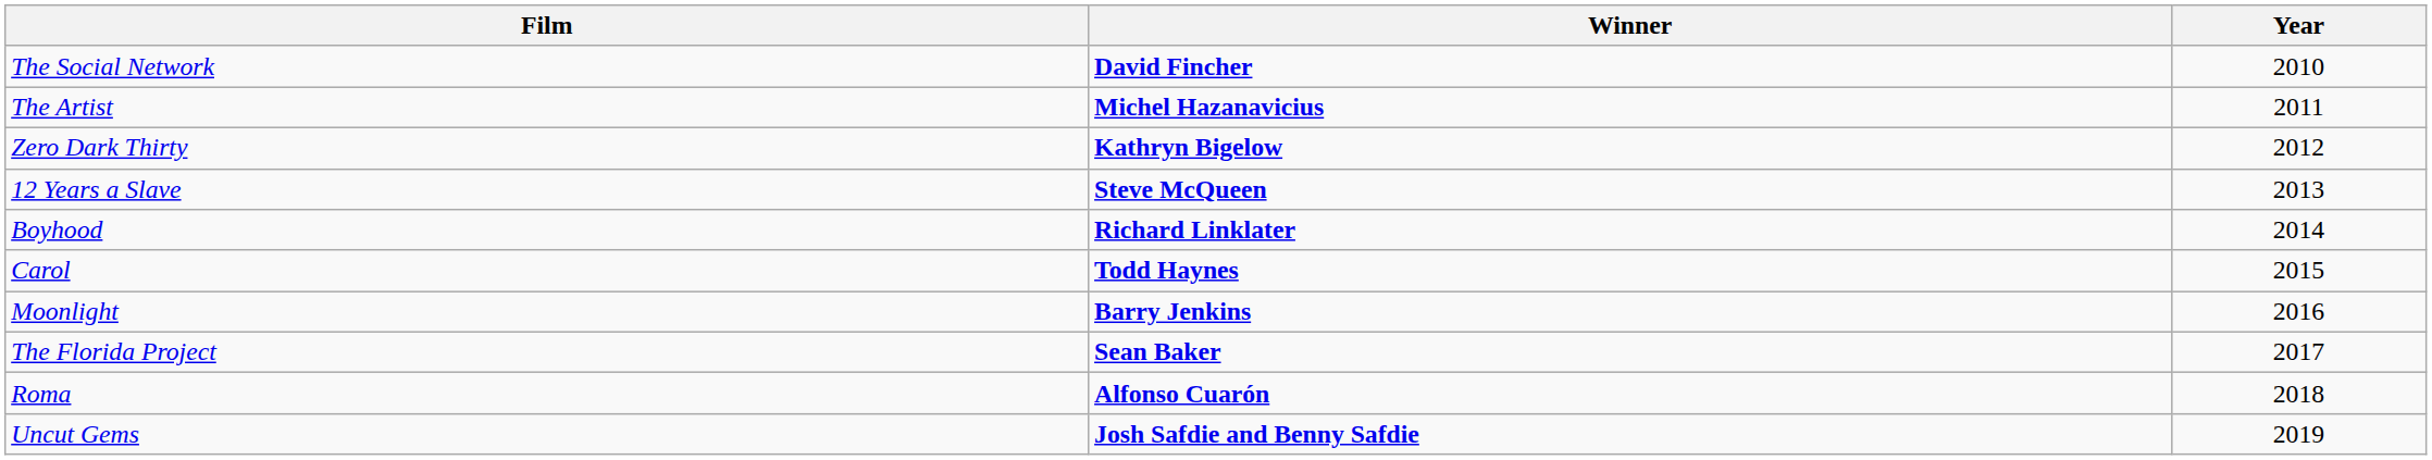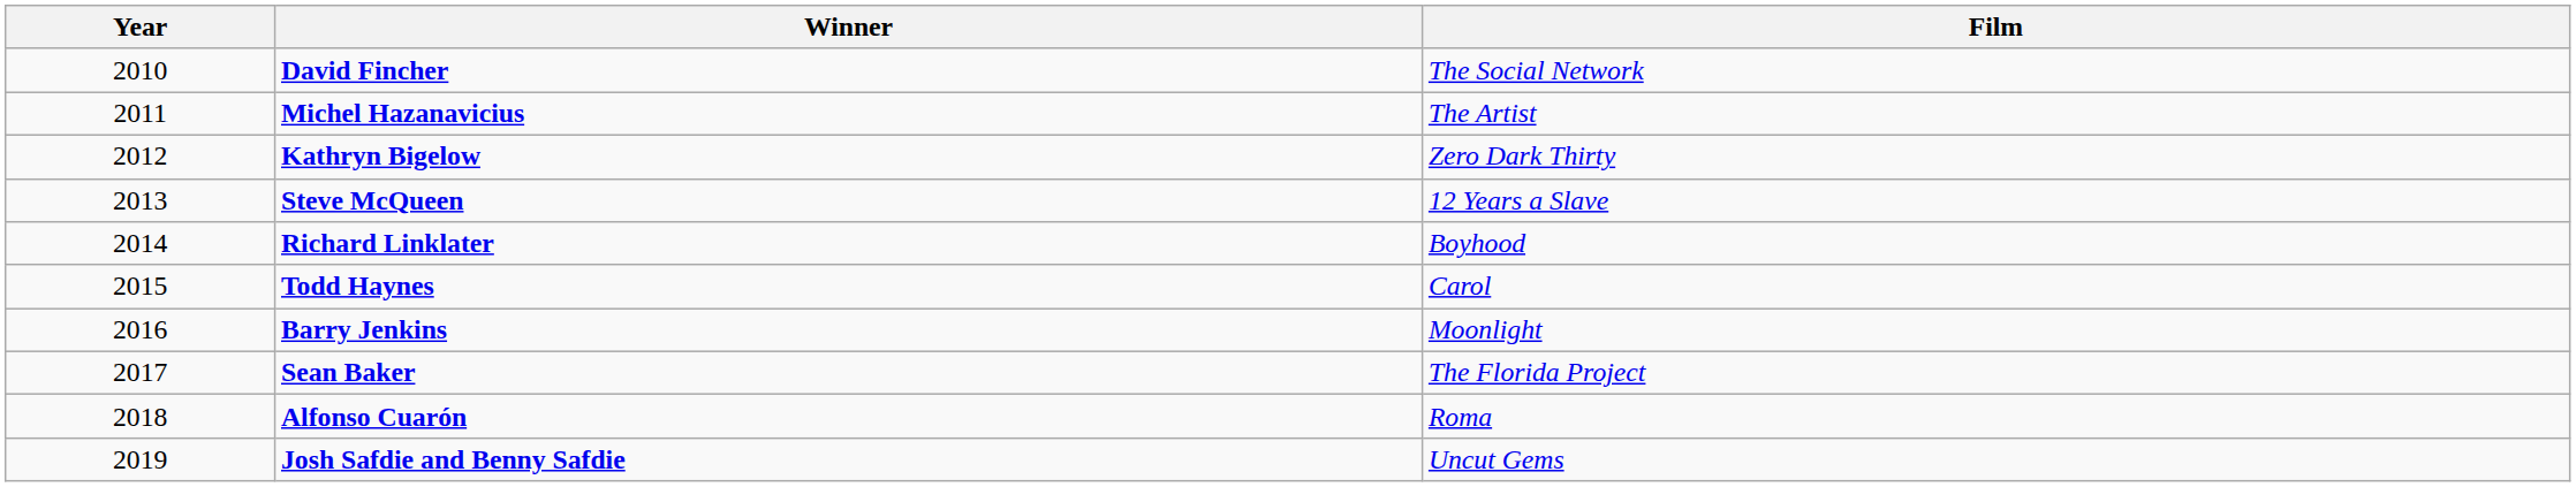columns swapped: Year <-> Film
